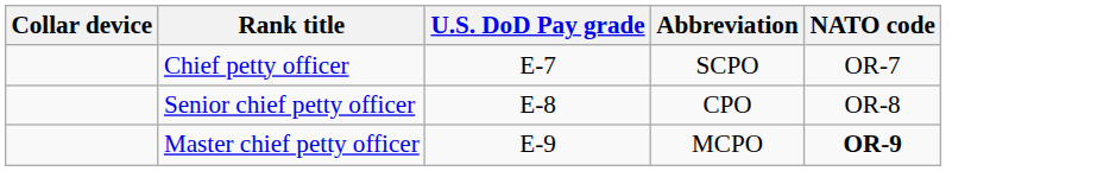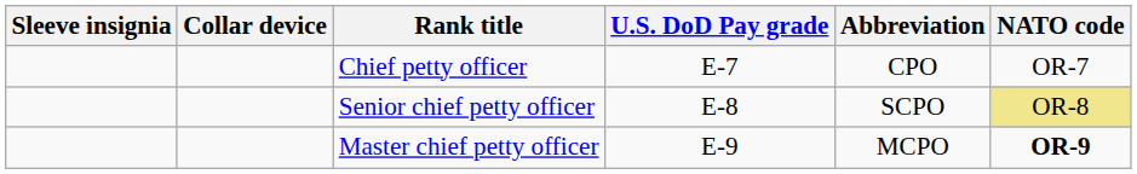+ column: Sleeve insignia
Chief petty officer | Abbreviation: SCPO -> CPO
Senior chief petty officer | Abbreviation: CPO -> SCPO
Senior chief petty officer | NATO code: no background -> khaki background
